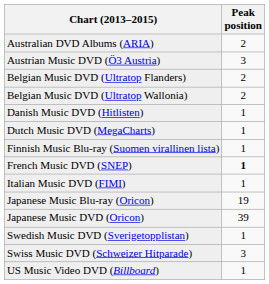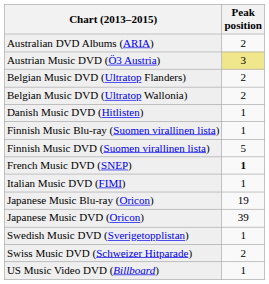Austrian Music DVD (Ö3 Austria) | Peak position: no background -> khaki background
- row: Dutch Music DVD (MegaCharts) | 1
+ row: Finnish Music DVD (Suomen virallinen lista) | 5
Swiss Music DVD (Schweizer Hitparade) | Peak position: 3 -> 2
